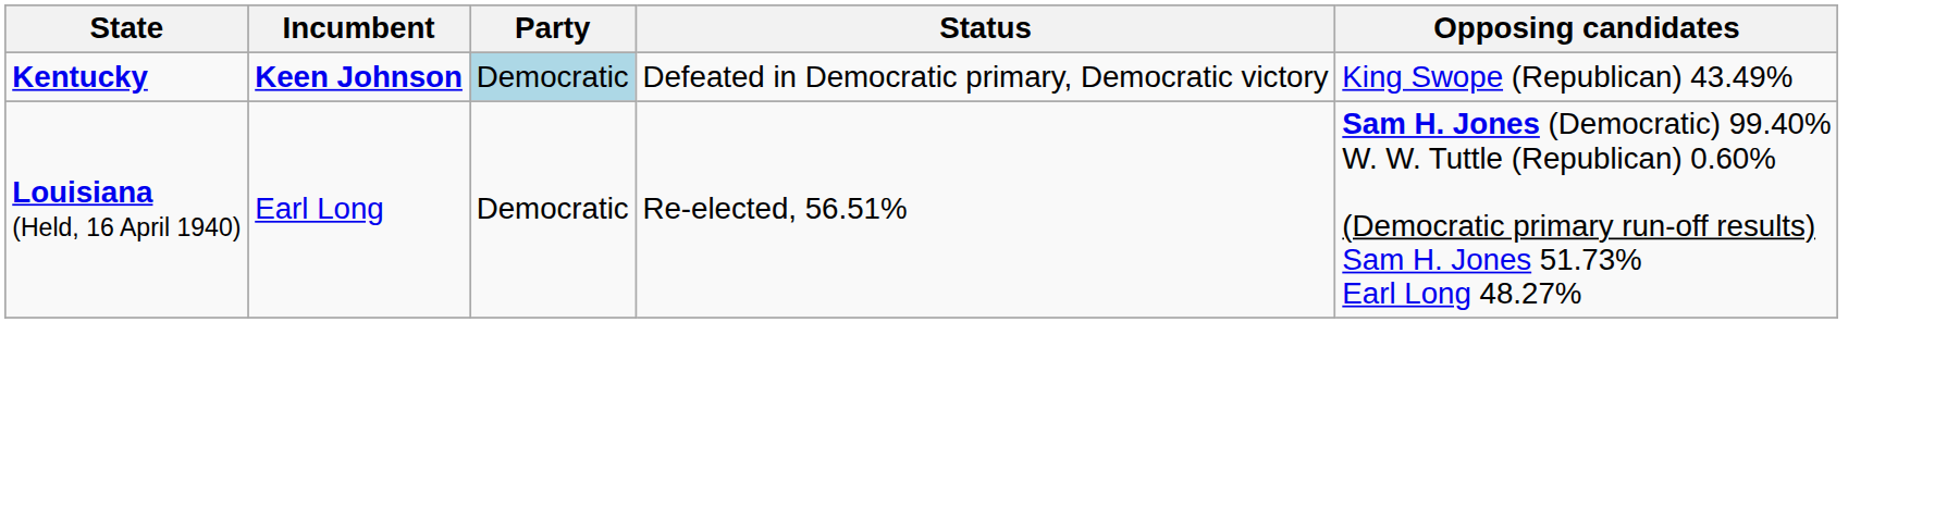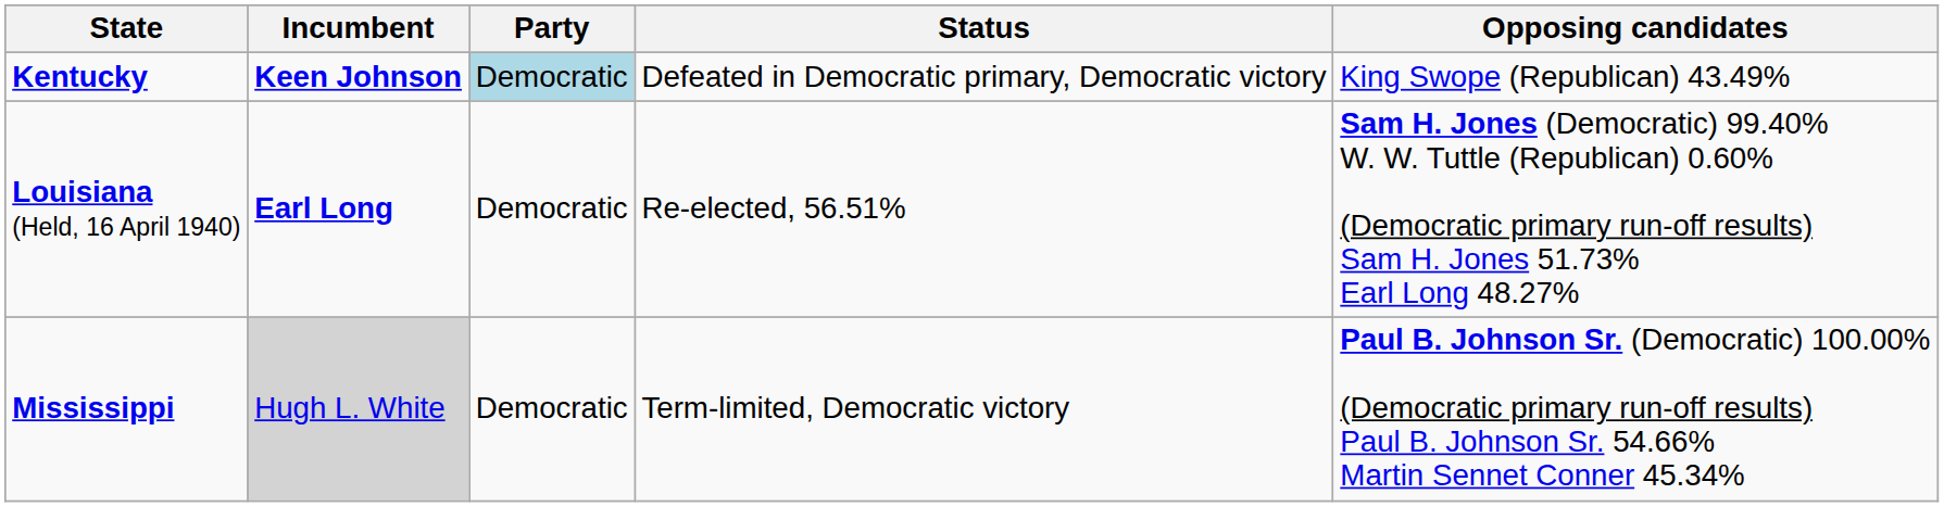Louisiana (Held, 16 April 1940) | Incumbent: normal -> bold
+ row: Mississippi | Hugh L. White | Democratic | Term-limited, Democratic victory | Paul B. Johnson Sr. (Democratic) 100.00% (Democratic primary run-off results) Paul B. Johnson Sr. 54.66% Martin Sennet Conner 45.34%
